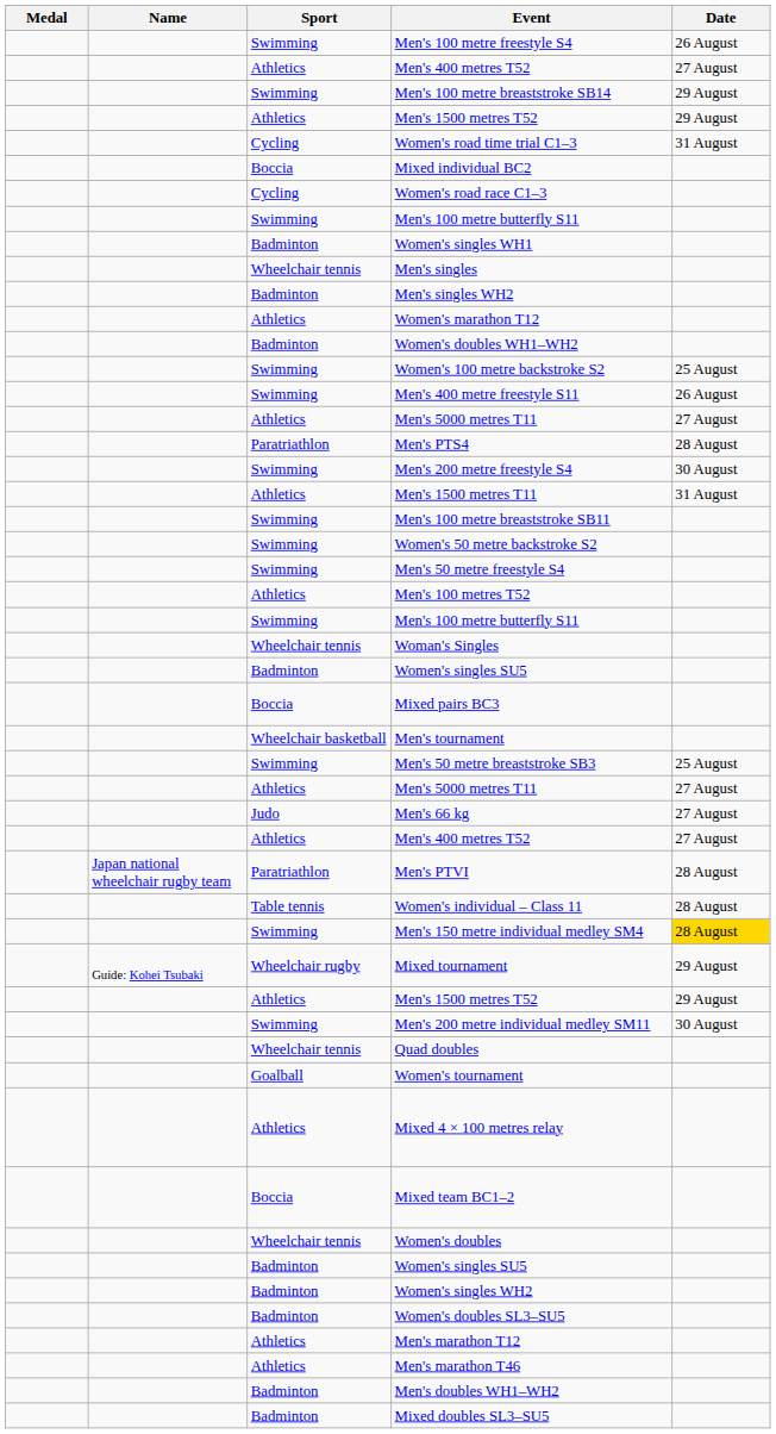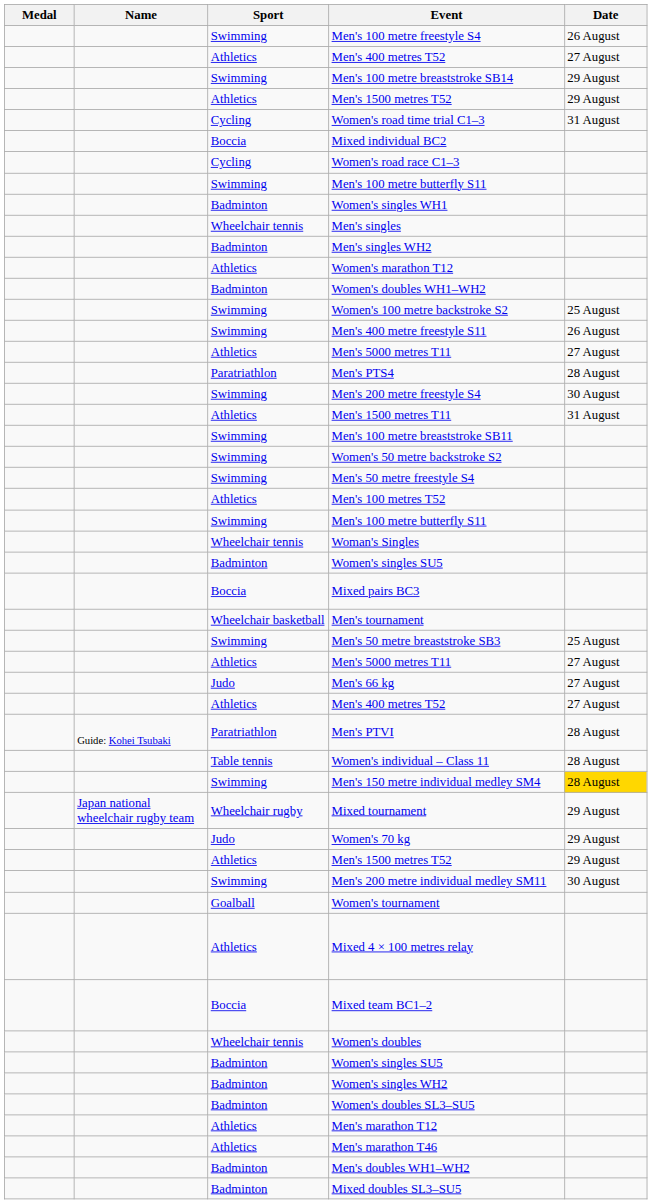Men's PTVI | Name: Japan national wheelchair rugby team -> Guide: Kohei Tsubaki
Mixed tournament | Name: Guide: Kohei Tsubaki -> Japan national wheelchair rugby team
+ row: Judo | Women's 70 kg | 29 August
- row: Wheelchair tennis | Quad doubles
